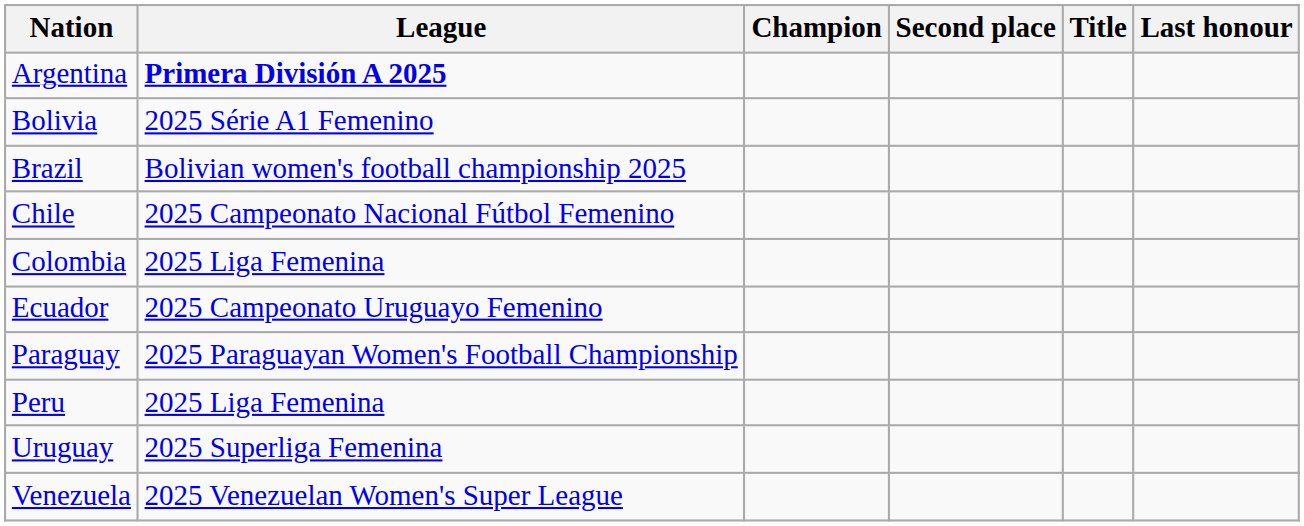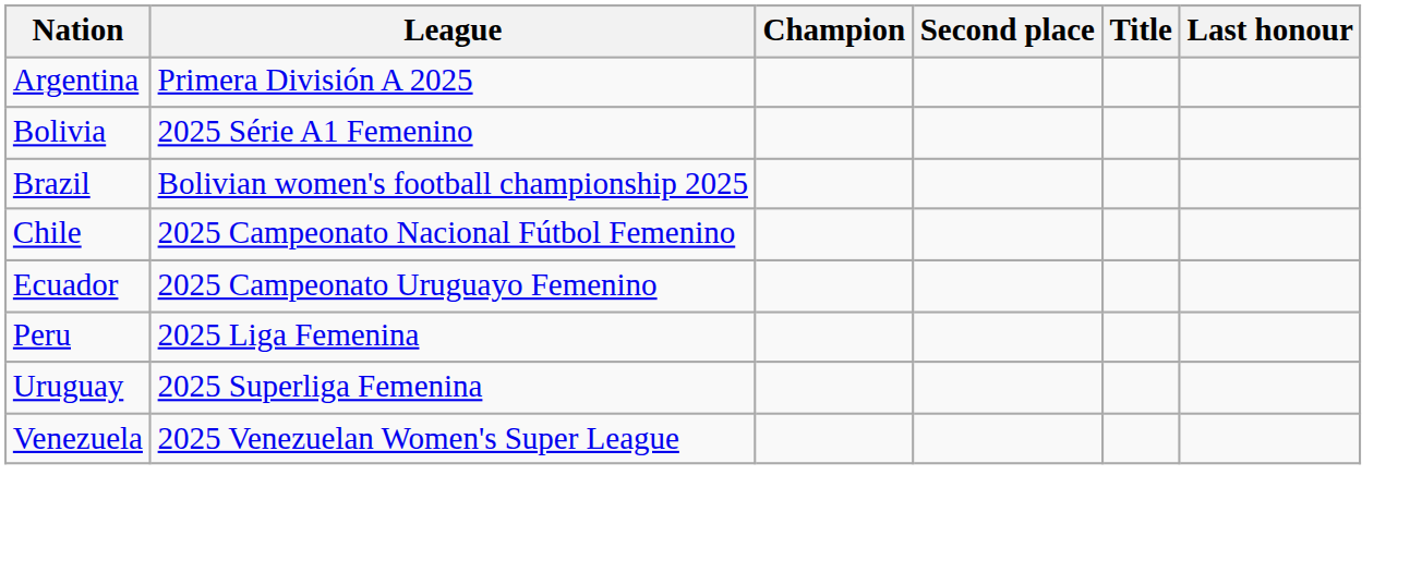Argentina | League: bold -> normal
- row: Colombia | 2025 Liga Femenina
- row: Paraguay | 2025 Paraguayan Women's Football Championship
